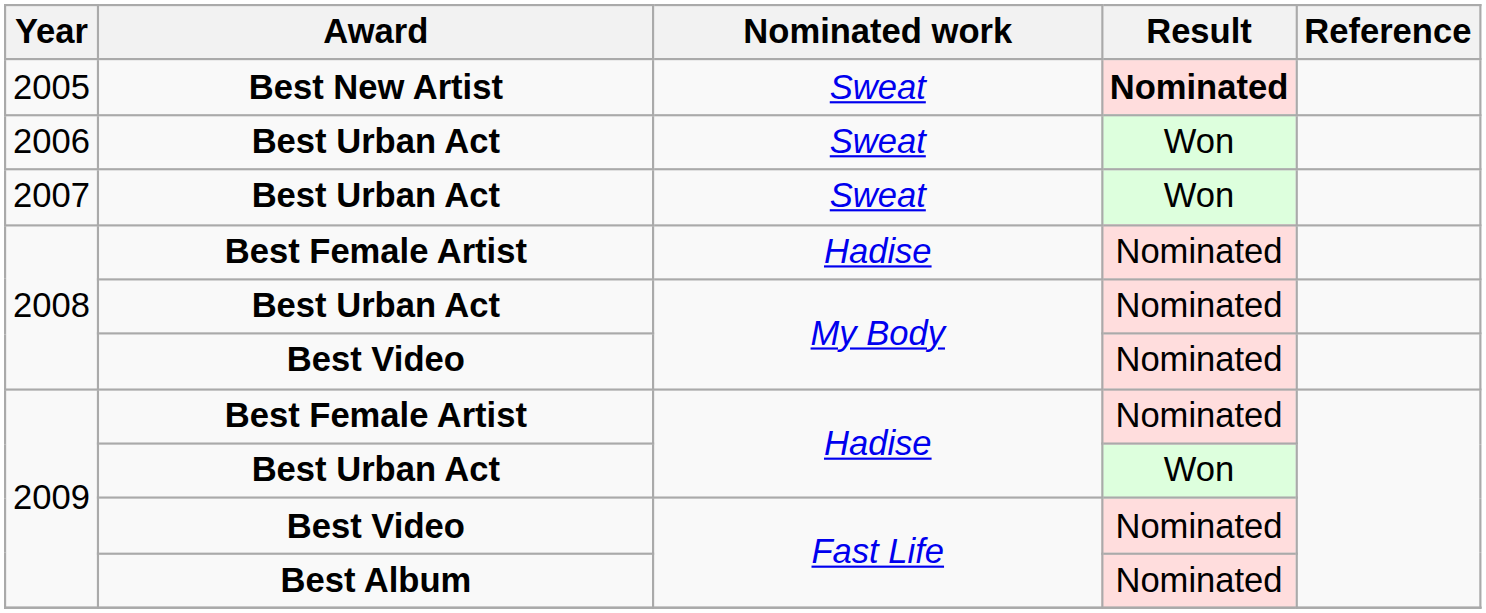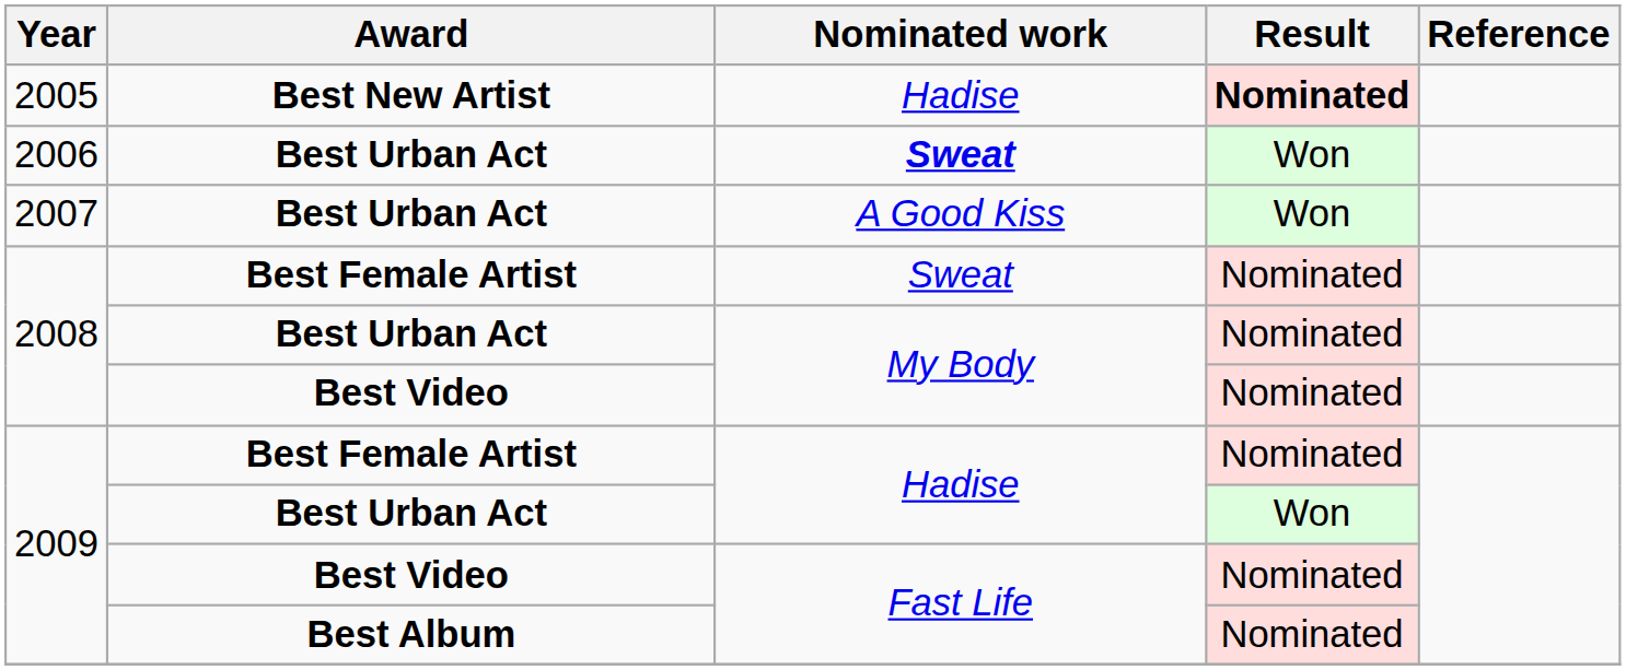2005 | Nominated work: Sweat -> Hadise
2006 | Nominated work: normal -> bold
2007 | Nominated work: Sweat -> A Good Kiss
2008 / Best Female Artist | Nominated work: Hadise -> Sweat
